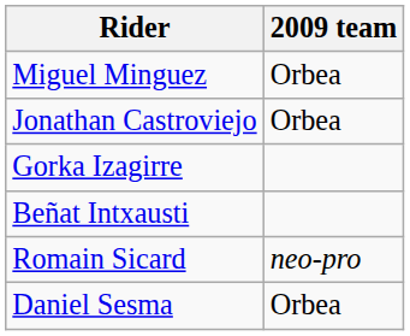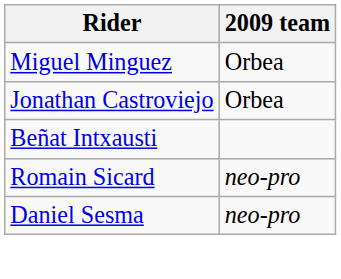- row: Gorka Izagirre
Daniel Sesma | 2009 team: Orbea -> neo-pro
